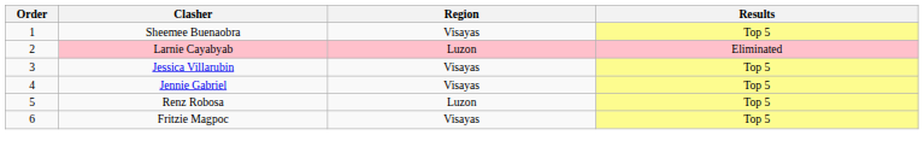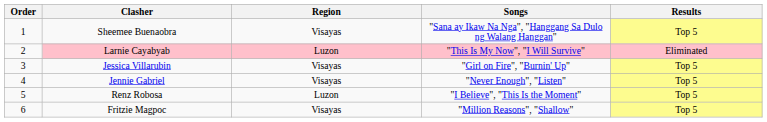+ column: Songs | "Sana ay Ikaw Na Nga", "Hanggang Sa Dulo ng Walang Hanggan" | "This Is My Now", "I Will Survive" | "Girl on Fire", "Burnin' Up" | "Never Enough", "Listen" | "I Believe", "This Is the Moment" | "Million Reasons", "Shallow"
